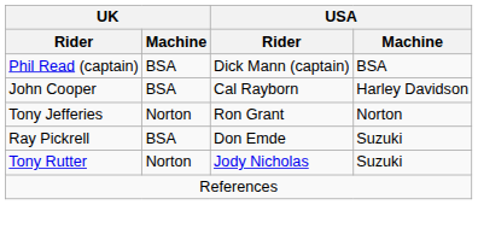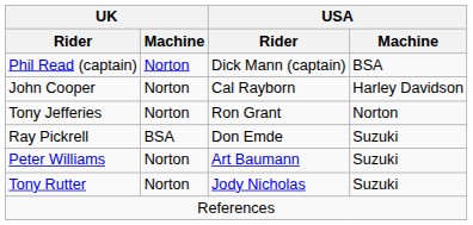Phil Read (captain) | UK / Machine: BSA -> Norton
John Cooper | UK / Machine: BSA -> Norton
+ row: Peter Williams | Norton | Art Baumann | Suzuki
